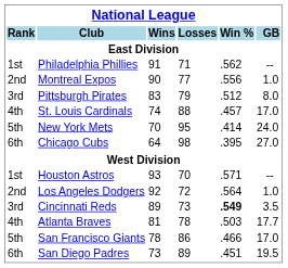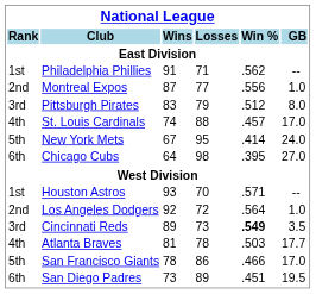Montreal Expos | Wins: 90 -> 87
New York Mets | Wins: 70 -> 67
